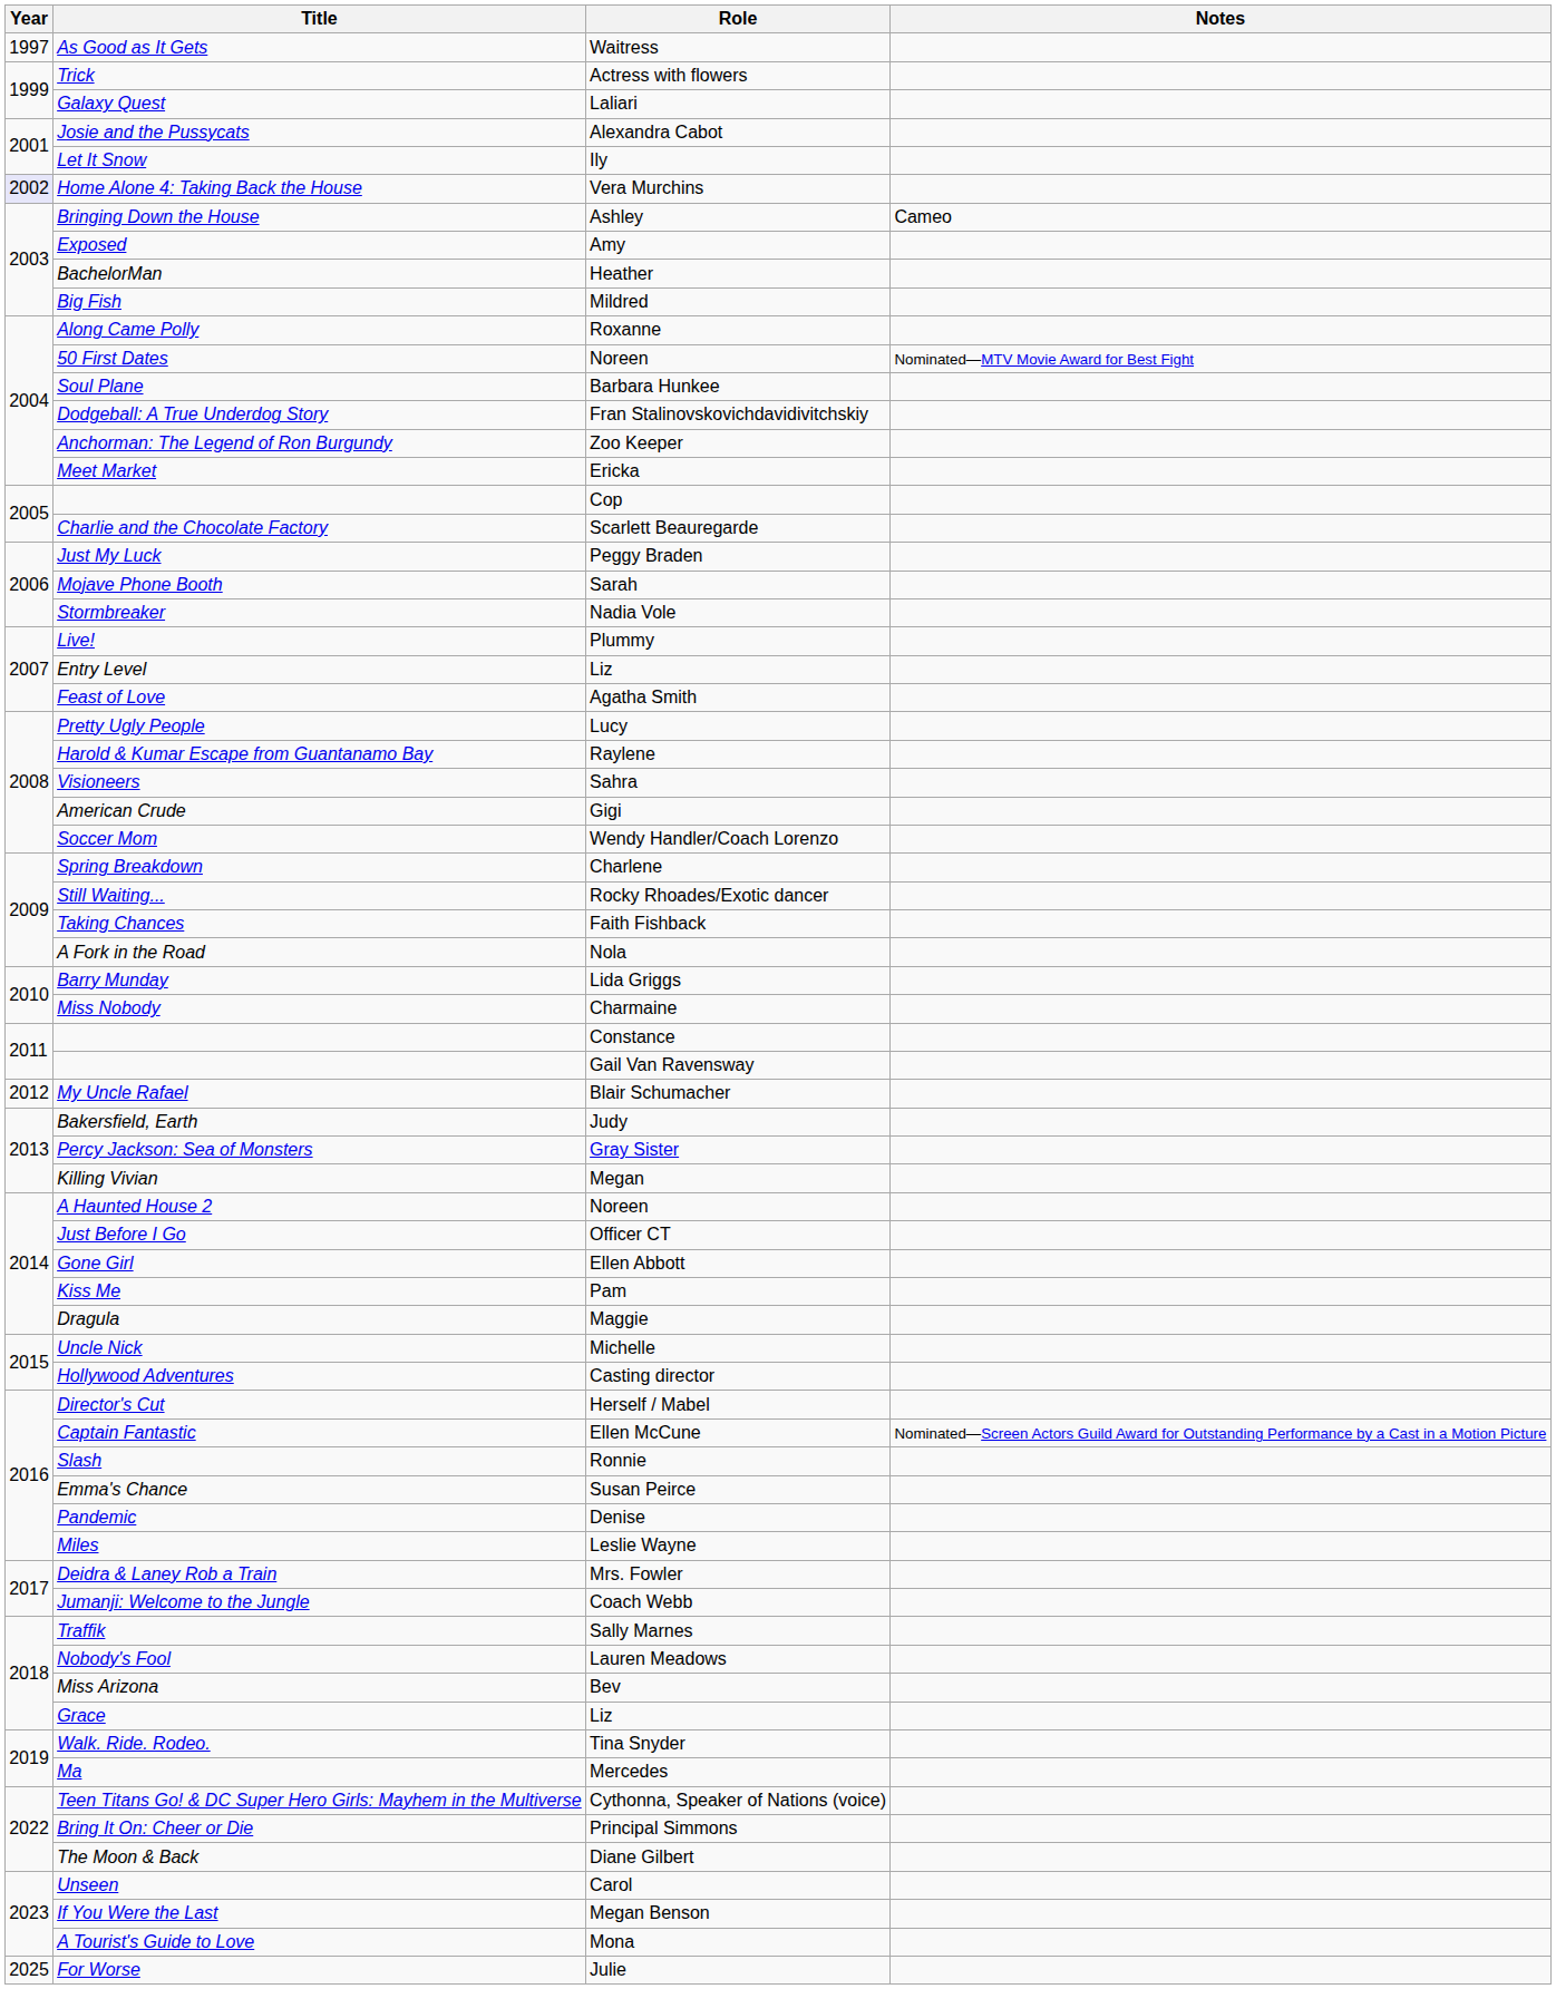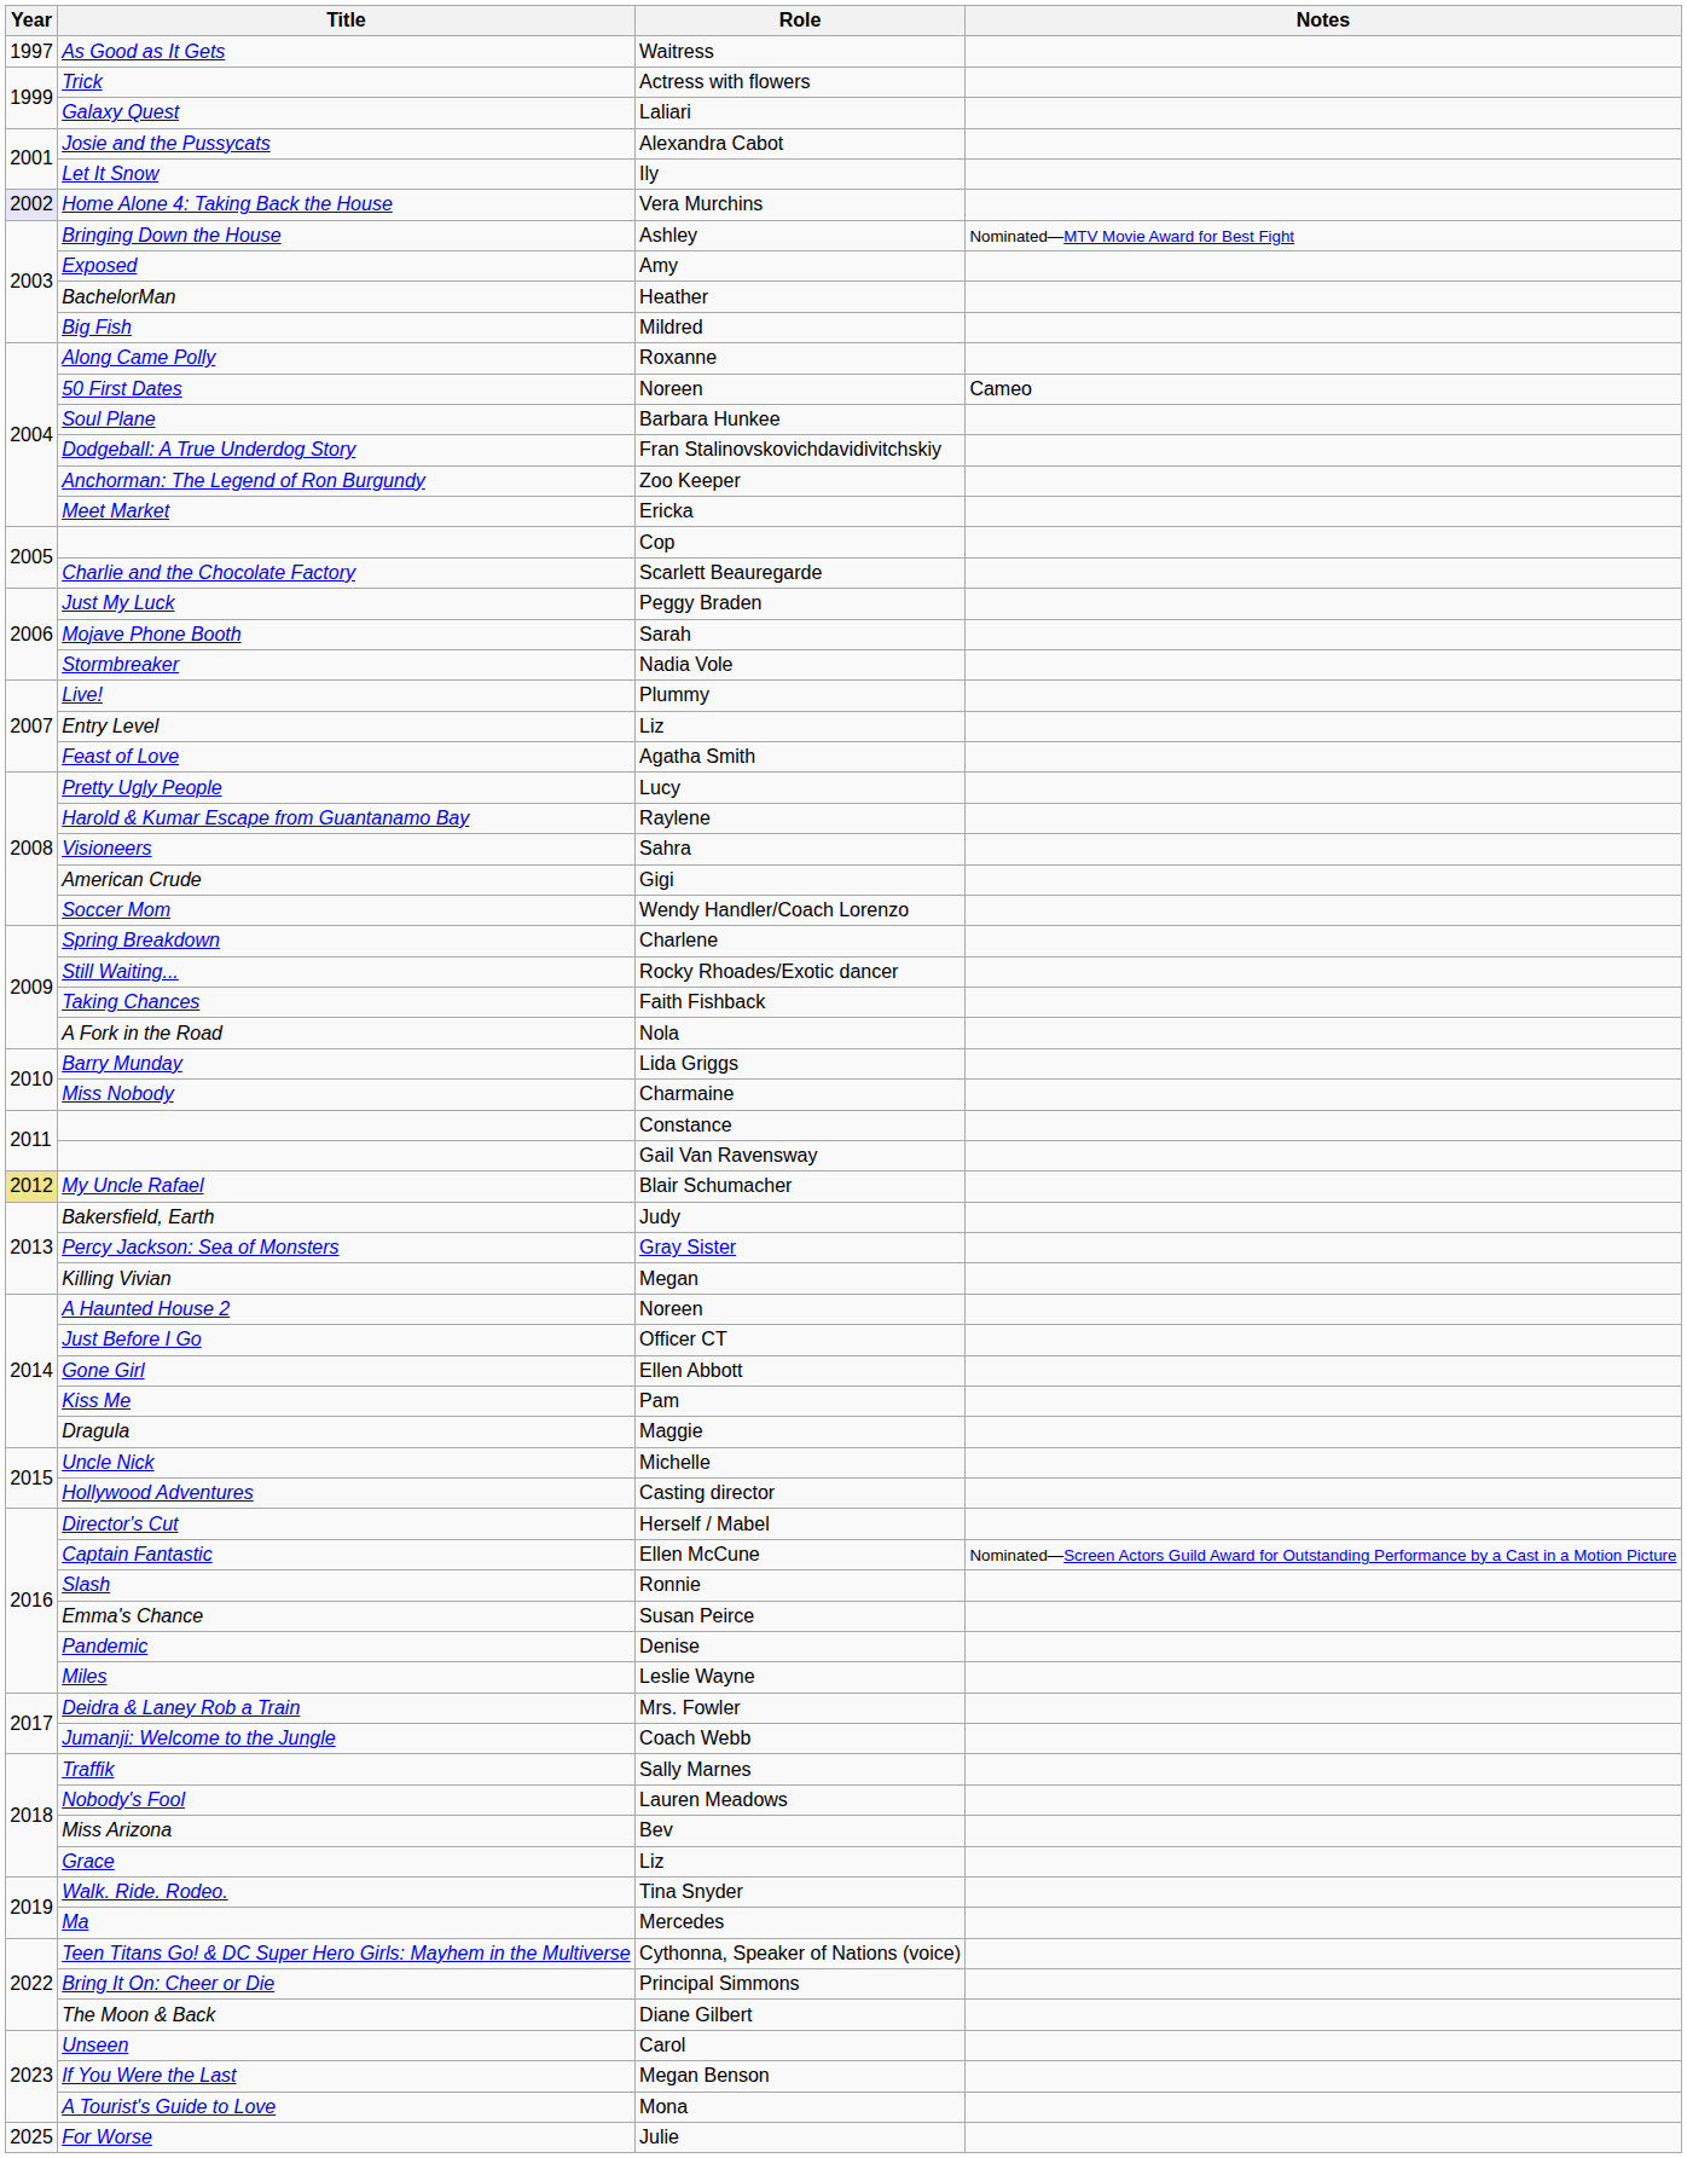Bringing Down the House | Notes: Cameo -> Nominated—MTV Movie Award for Best Fight
50 First Dates | Notes: Nominated—MTV Movie Award for Best Fight -> Cameo
My Uncle Rafael | Year: no background -> khaki background
